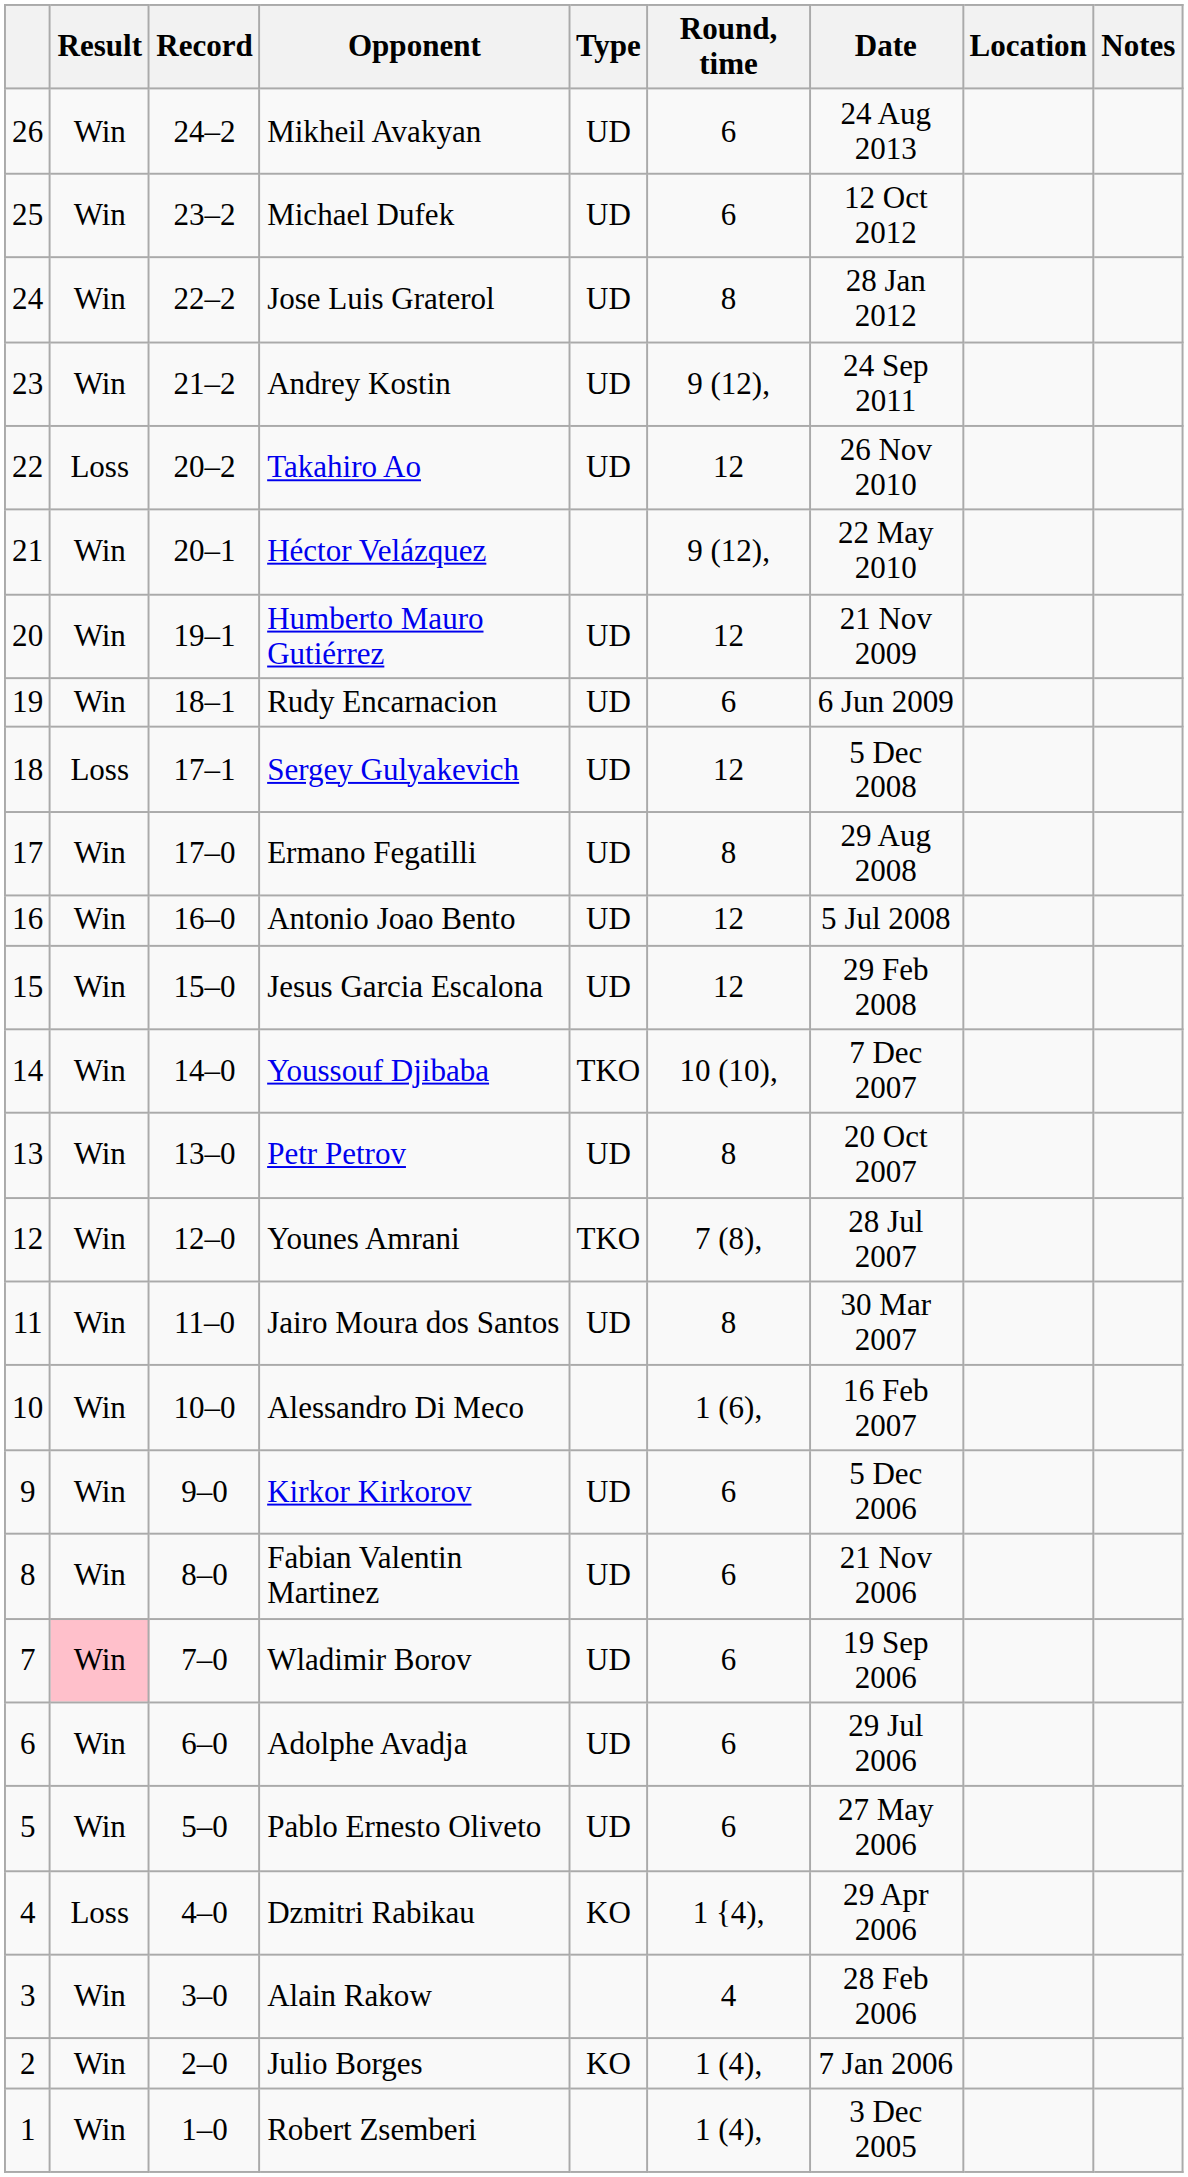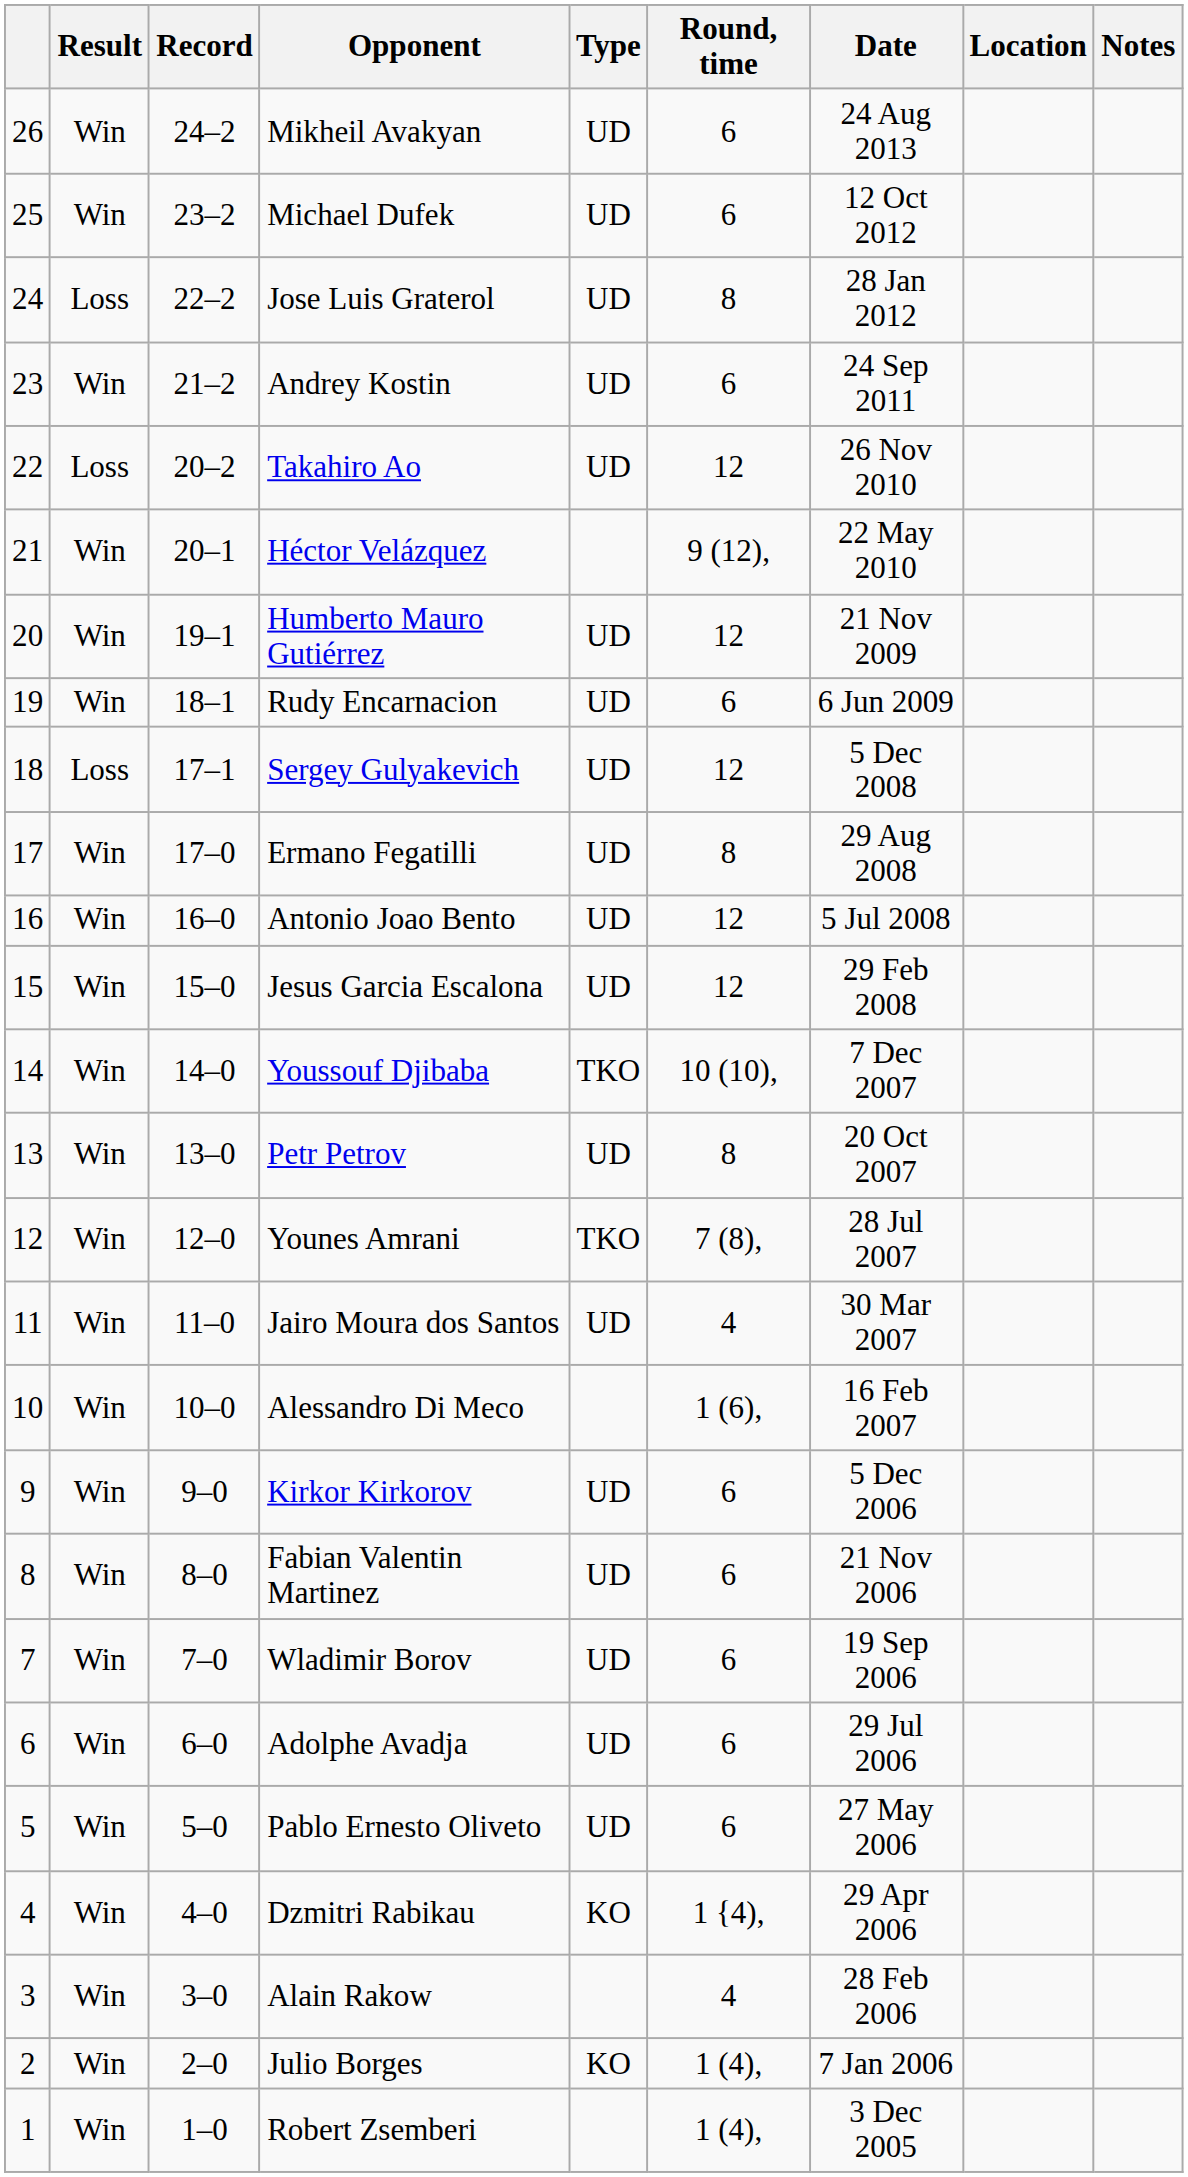Jose Luis Graterol | Result: Win -> Loss
Andrey Kostin | Round, time: 9 (12), -> 6
Jairo Moura dos Santos | Round, time: 8 -> 4
Wladimir Borov | Result: pink background -> no background
Dzmitri Rabikau | Result: Loss -> Win
